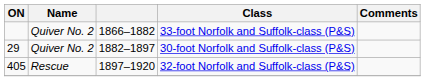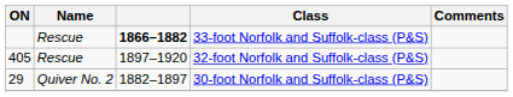33-foot Norfolk and Suffolk-class (P&S) | Name: Quiver No. 2 -> Rescue
33-foot Norfolk and Suffolk-class (P&S) | column 3: normal -> bold
rows swapped: 30-foot Norfolk and Suffolk-class (P&S) <-> 32-foot Norfolk and Suffolk-class (P&S)
